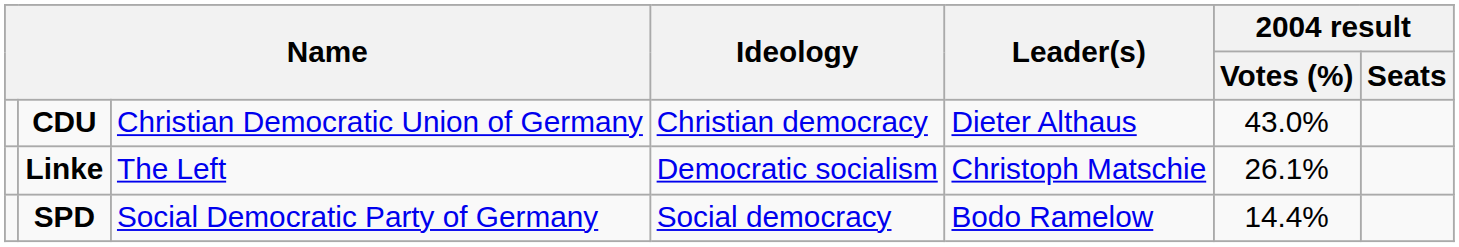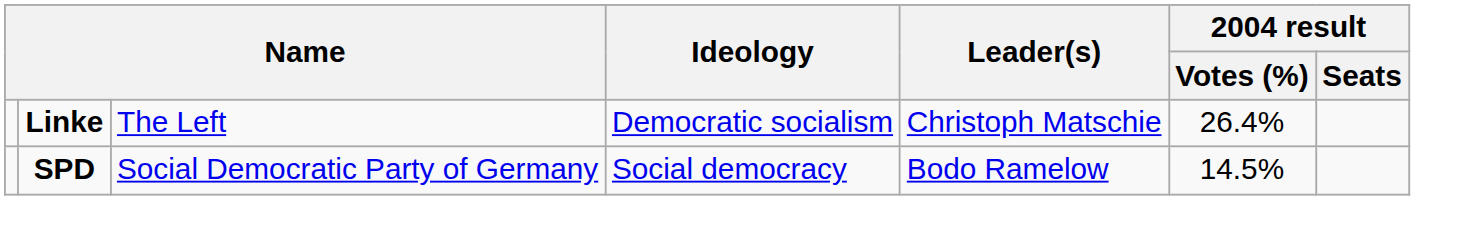- row: CDU | Christian Democratic Union of Germany | Christian democracy | Dieter Althaus | 43.0%
Linke | 2004 result / Votes (%): 26.1% -> 26.4%
SPD | 2004 result / Votes (%): 14.4% -> 14.5%
